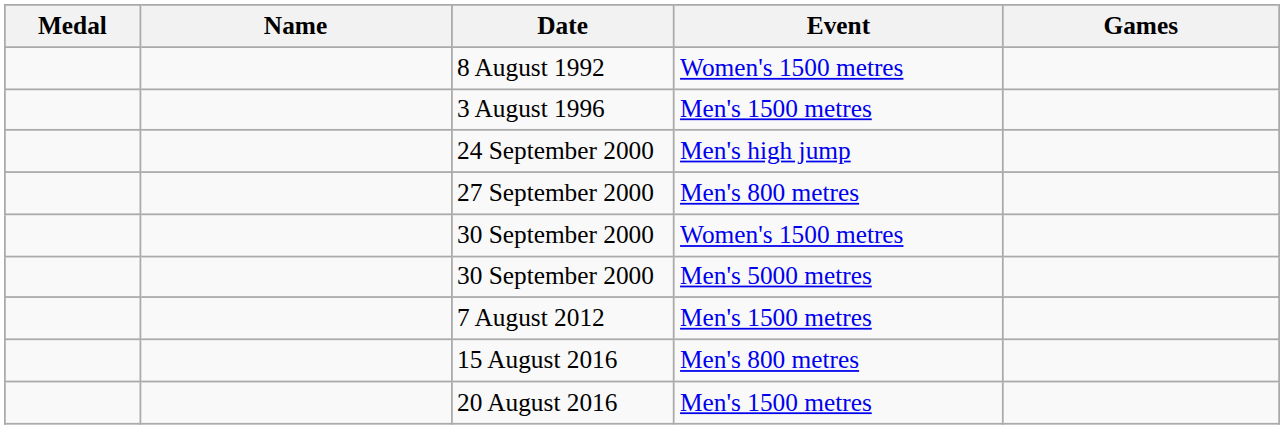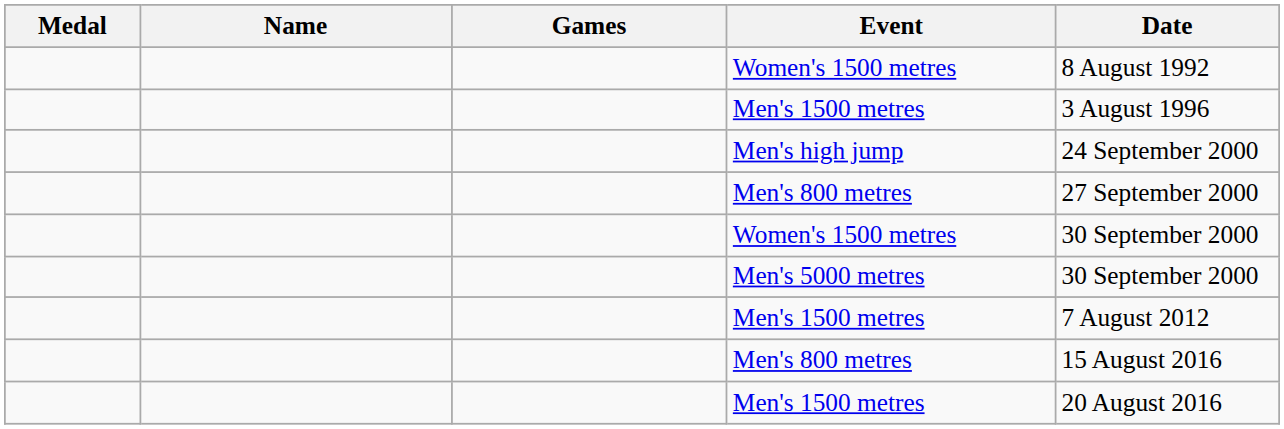columns swapped: Games <-> Date
